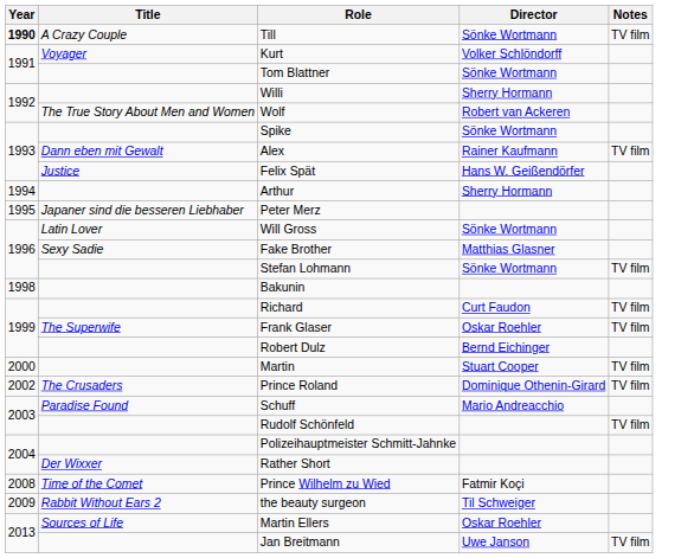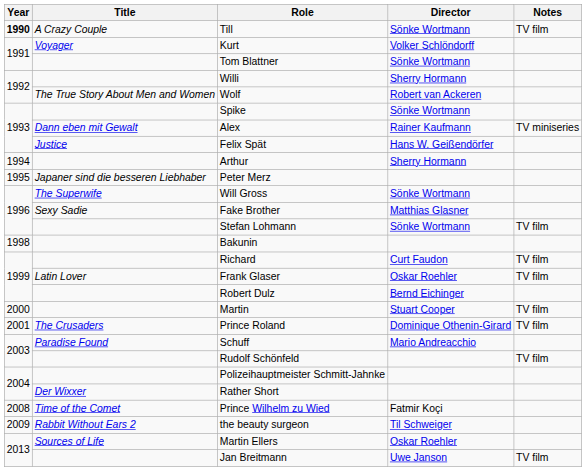Alex | Notes: TV film -> TV miniseries
Will Gross | Title: Latin Lover -> The Superwife
Frank Glaser | Title: The Superwife -> Latin Lover
Prince Roland | Year: 2002 -> 2001
